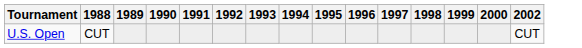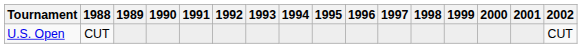+ column: 2001
